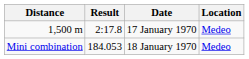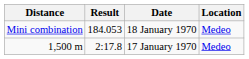rows swapped: 1,500 m <-> Mini combination
